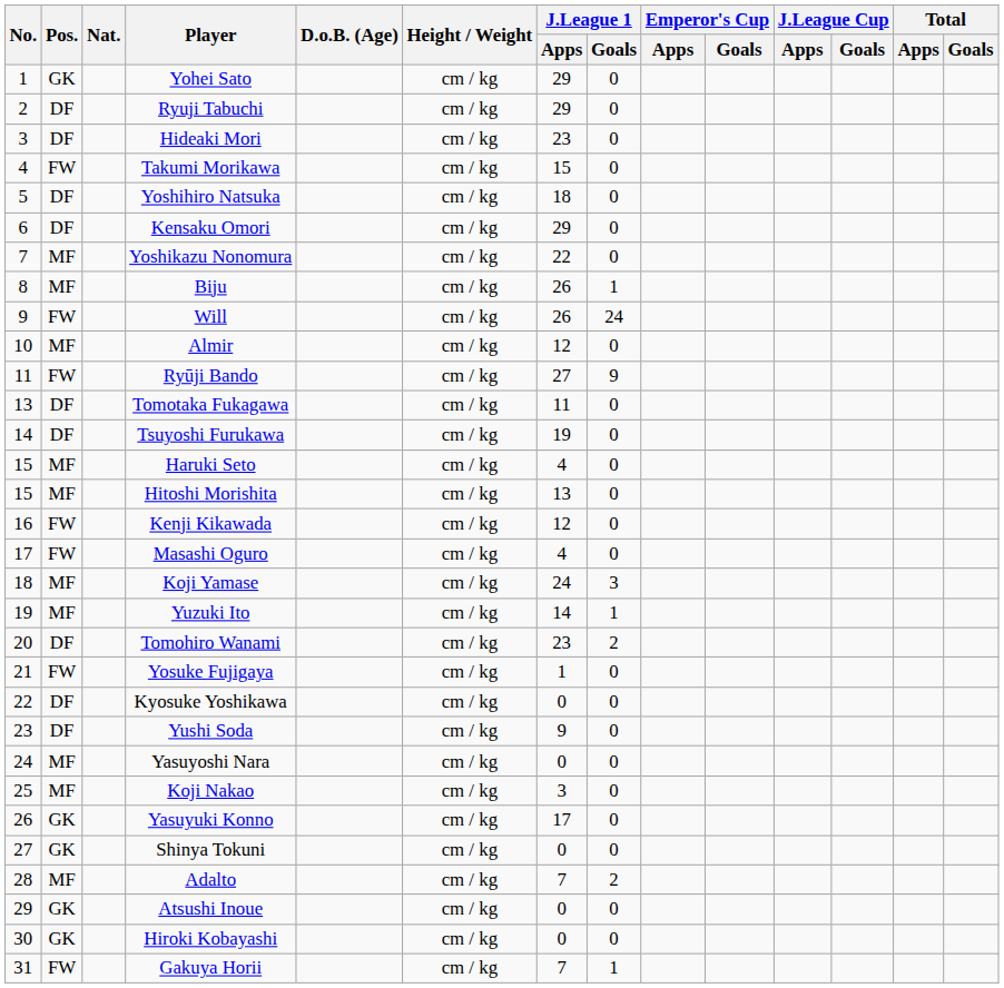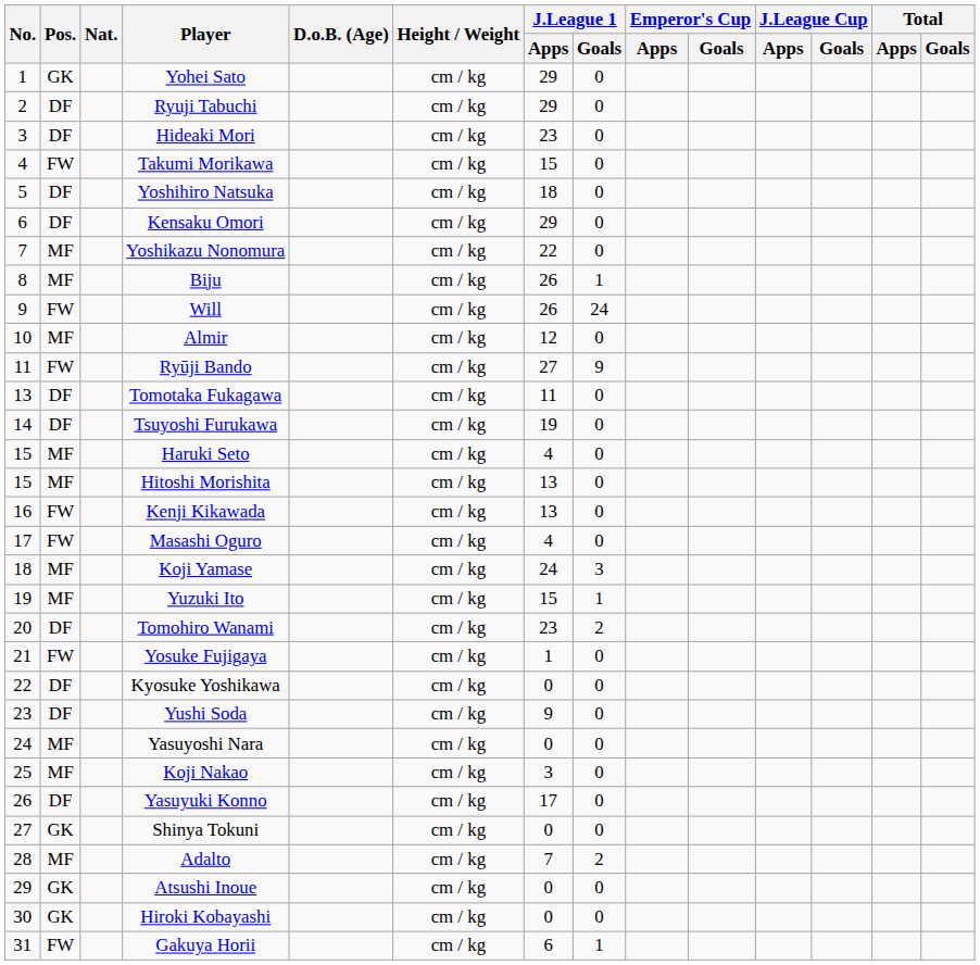Kenji Kikawada | J.League 1 / Apps: 12 -> 13
Yuzuki Ito | J.League 1 / Apps: 14 -> 15
Yasuyuki Konno | Pos.: GK -> DF
Gakuya Horii | J.League 1 / Apps: 7 -> 6
